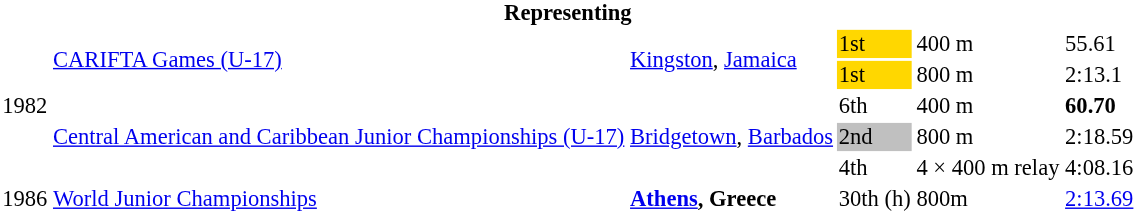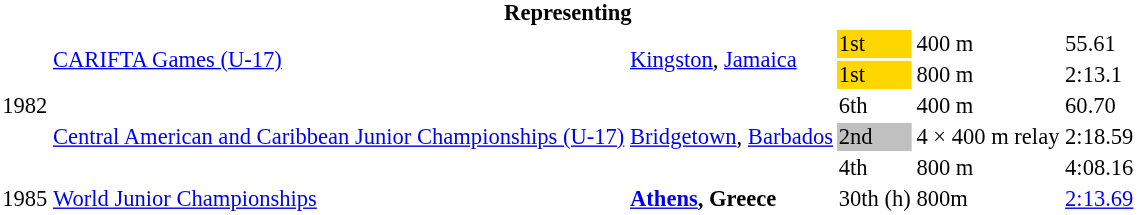6th | column 6: bold -> normal
2nd | column 5: 800 m -> 4 × 400 m relay
4th | column 5: 4 × 400 m relay -> 800 m
30th (h) | column 1: 1986 -> 1985
